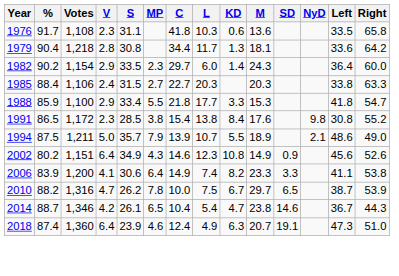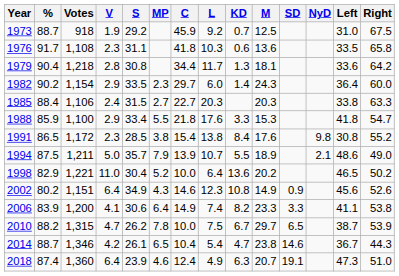+ row: 1973 | 88.7 | 918 | 1.9 | 29.2 | 45.9 | 9.2 | 0.7 | 12.5 | 31.0 | 67.5
1988 | L: 17.7 -> 17.6
+ row: 1998 | 82.9 | 1,221 | 11.0 | 30.4 | 5.2 | 10.0 | 6.4 | 13.6 | 20.2 | 46.5 | 50.2
2010 | Votes: 1,316 -> 1,315
